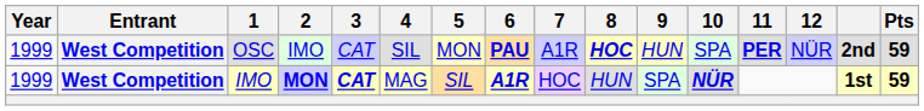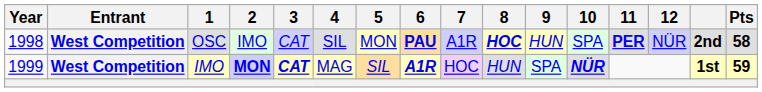OSC | Year: 1999 -> 1998
OSC | Pts: 59 -> 58
